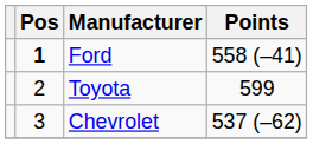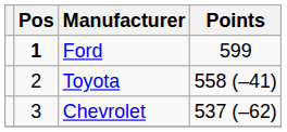Ford | Points: 558 (–41) -> 599
Toyota | Points: 599 -> 558 (–41)
